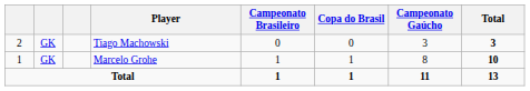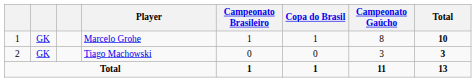rows swapped: Marcelo Grohe <-> Tiago Machowski
